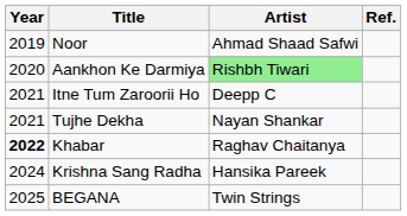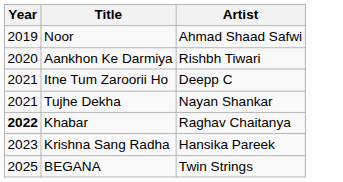- column: Ref.
Aankhon Ke Darmiya | Artist: lightgreen background -> no background
Krishna Sang Radha | Year: 2024 -> 2023
